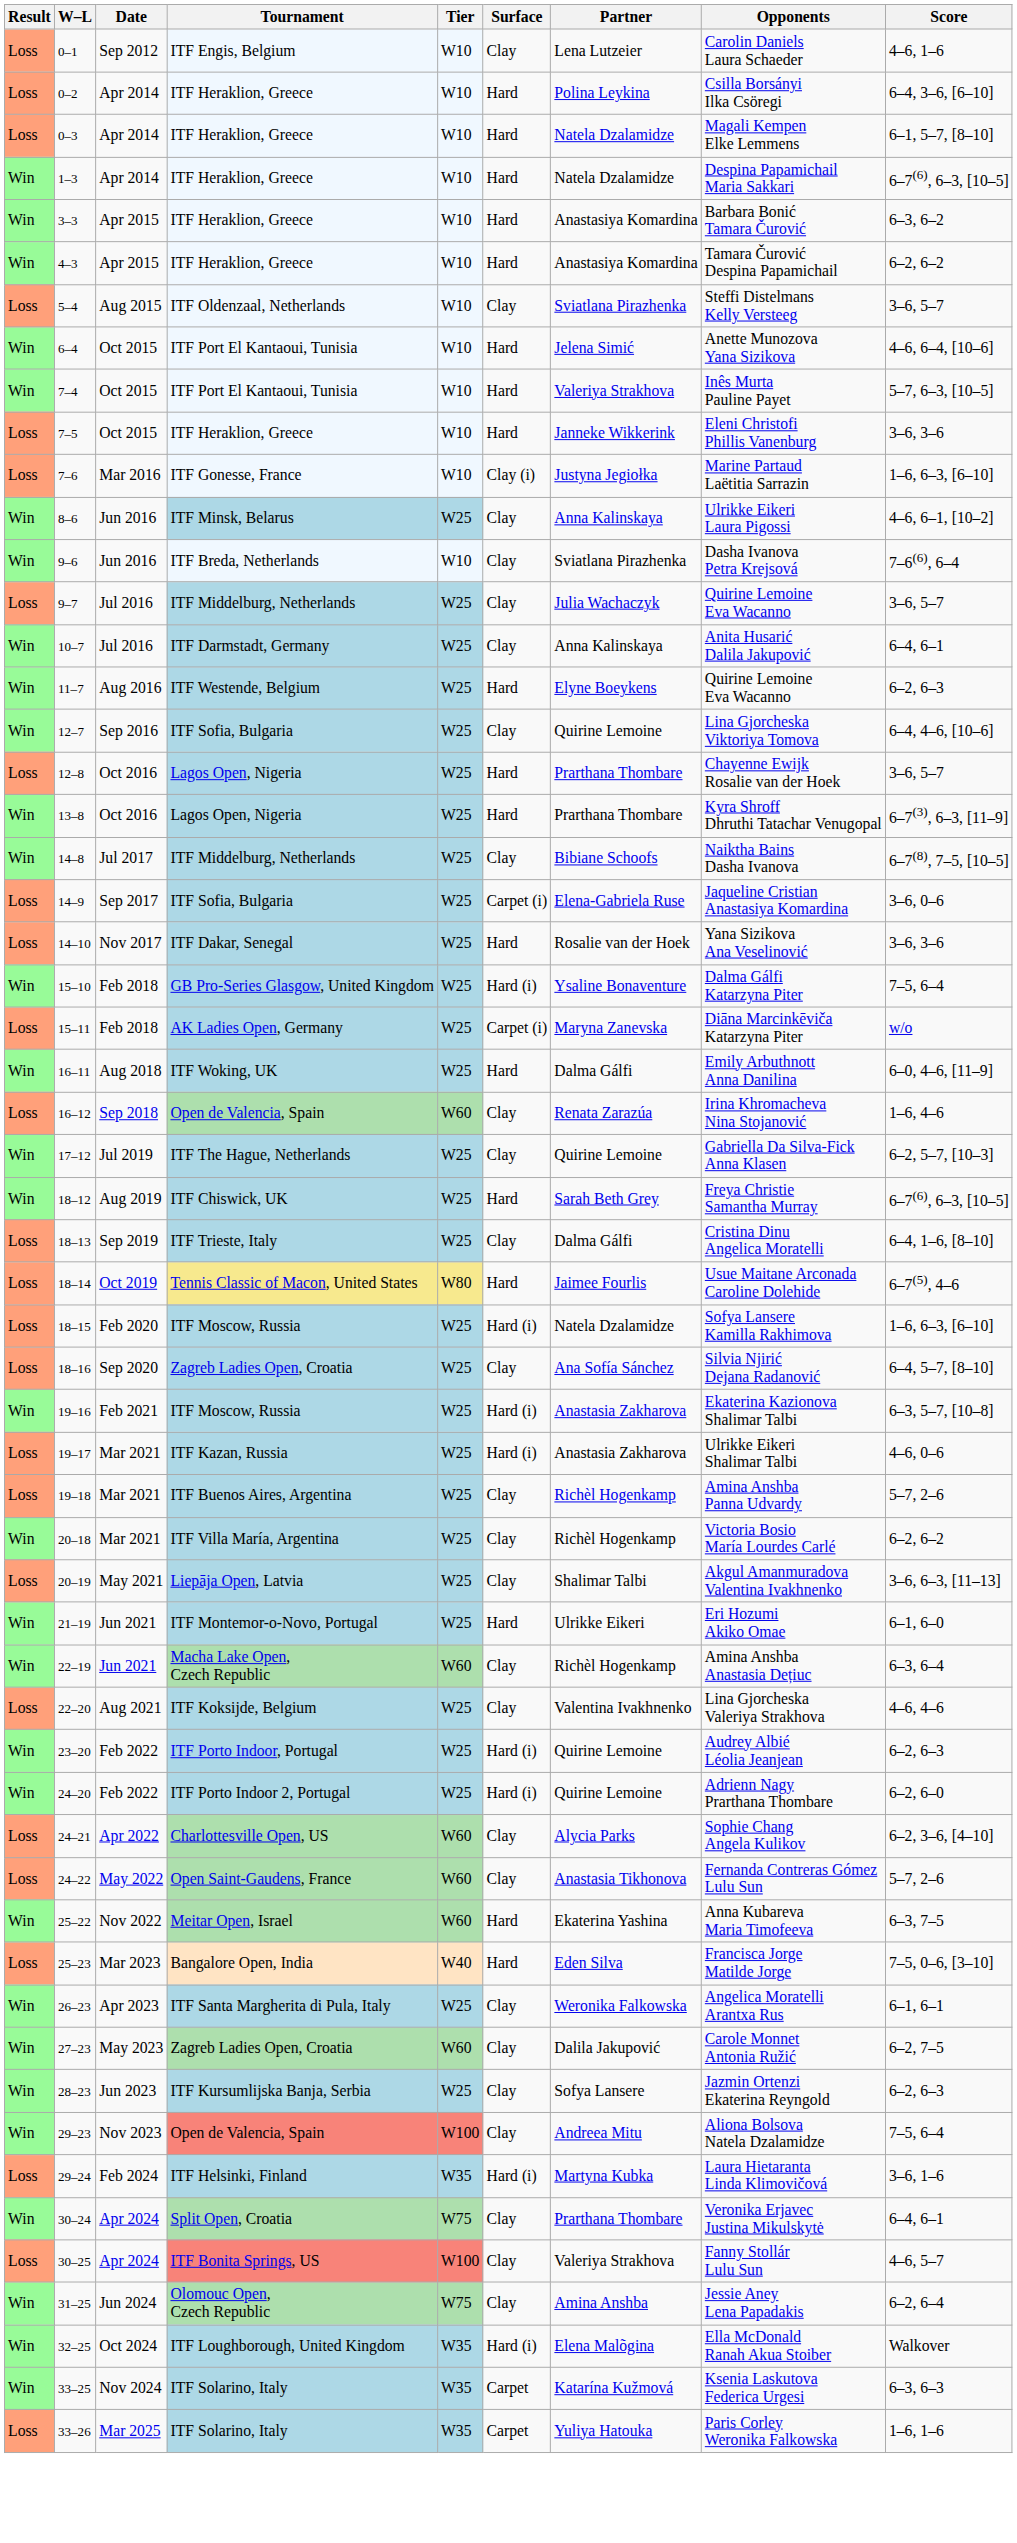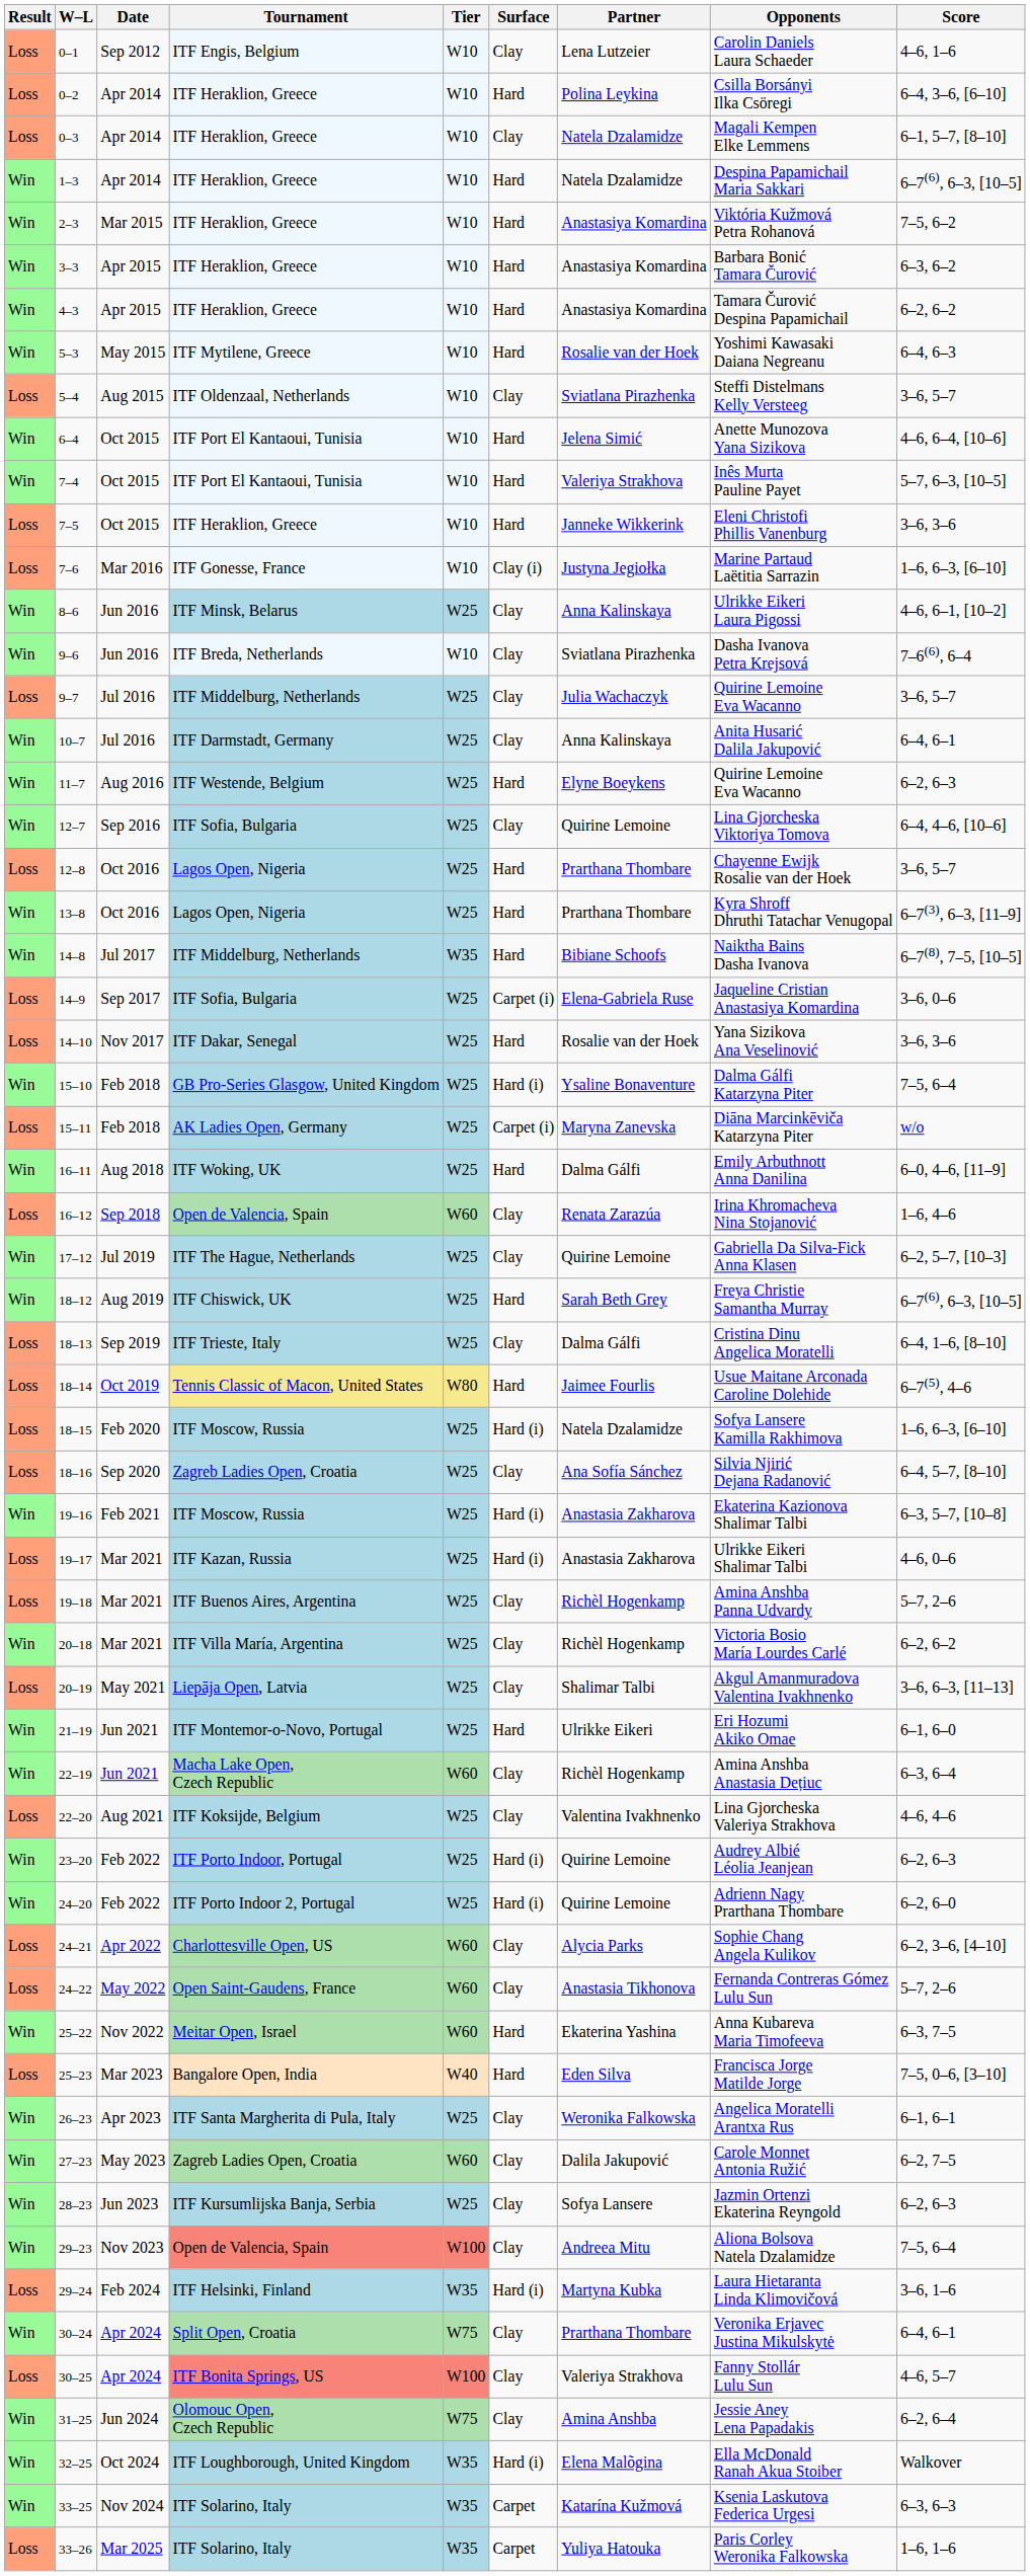0–3 | Surface: Hard -> Clay
+ row: Win | 2–3 | Mar 2015 | ITF Heraklion, Greece | W10 | Hard | Anastasiya Komardina | Viktória Kužmová Petra Rohanová | 7–5, 6–2
+ row: Win | 5–3 | May 2015 | ITF Mytilene, Greece | W10 | Hard | Rosalie van der Hoek | Yoshimi Kawasaki Daiana Negreanu | 6–4, 6–3
14–8 | Tier: W25 -> W35
14–8 | Surface: Clay -> Hard
